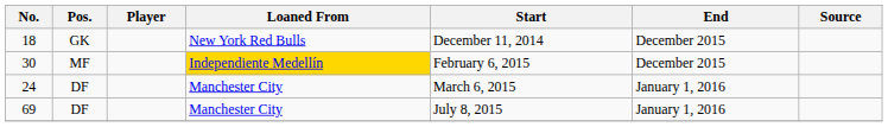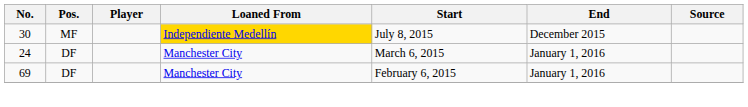- row: 18 | GK | New York Red Bulls | December 11, 2014 | December 2015
30 | Start: February 6, 2015 -> July 8, 2015
69 | Start: July 8, 2015 -> February 6, 2015
